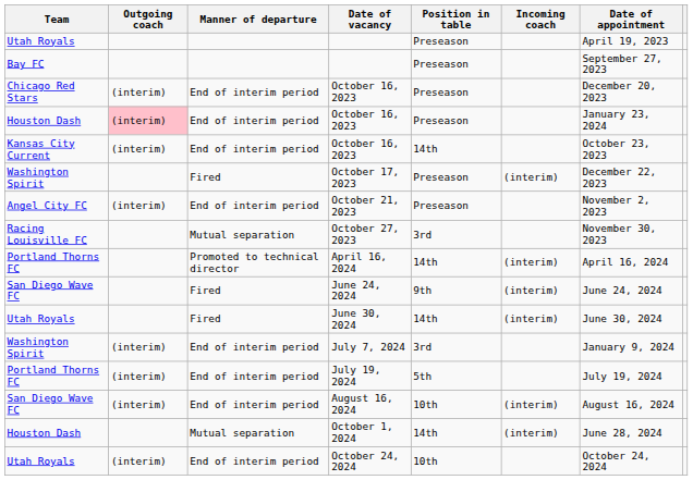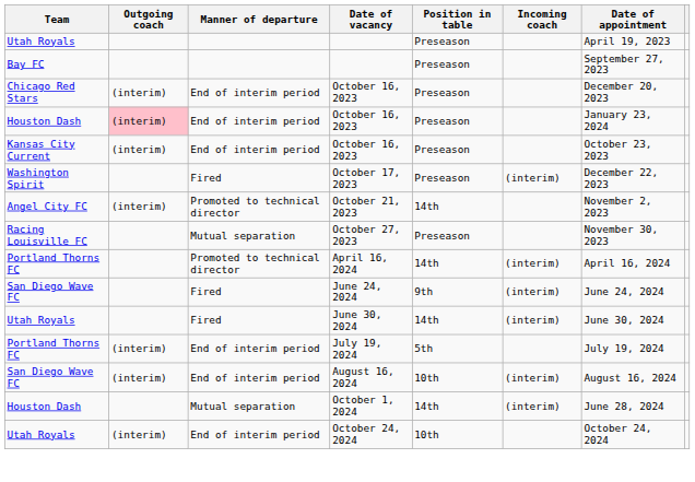Kansas City Current / October 16, 2023 | Position in table: 14th -> Preseason
October 21, 2023 | Manner of departure: End of interim period -> Promoted to technical director
October 21, 2023 | Position in table: Preseason -> 14th
October 27, 2023 | Position in table: 3rd -> Preseason
- row: Washington Spirit | (interim) | End of interim period | July 7, 2024 | 3rd | January 9, 2024
